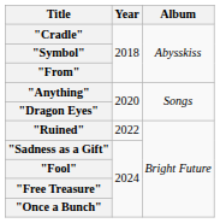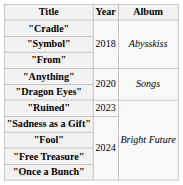"Ruined" | Year: 2022 -> 2023
